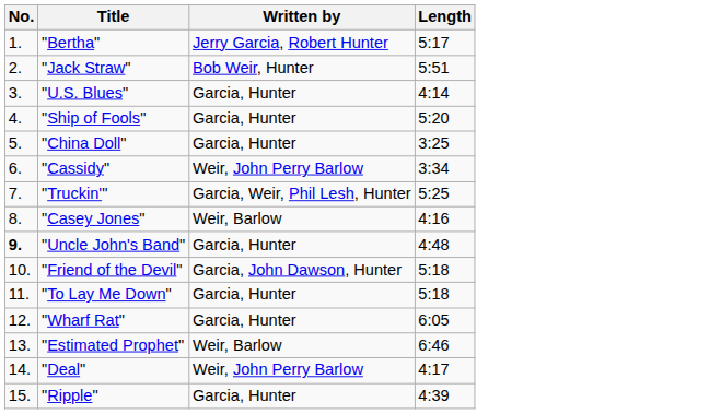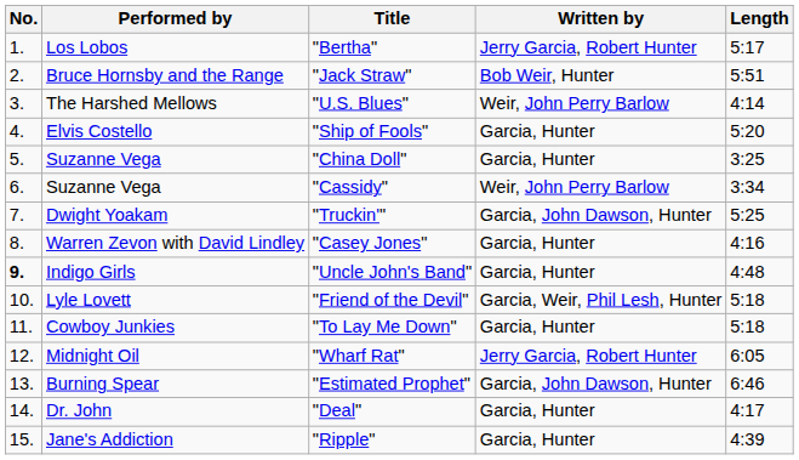+ column: Performed by | Los Lobos | Bruce Hornsby and the Range | The Harshed Mellows | Elvis Costello | Suzanne Vega | Suzanne Vega | Dwight Yoakam | Warren Zevon with David Lindley | Indigo Girls | Lyle Lovett | Cowboy Junkies | Midnight Oil | Burning Spear | Dr. John | Jane's Addiction
"U.S. Blues" | Written by: Garcia, Hunter -> Weir, John Perry Barlow
"Truckin'" | Written by: Garcia, Weir, Phil Lesh, Hunter -> Garcia, John Dawson, Hunter
"Casey Jones" | Written by: Weir, Barlow -> Garcia, Hunter
"Friend of the Devil" | Written by: Garcia, John Dawson, Hunter -> Garcia, Weir, Phil Lesh, Hunter
"Wharf Rat" | Written by: Garcia, Hunter -> Jerry Garcia, Robert Hunter
"Estimated Prophet" | Written by: Weir, Barlow -> Garcia, John Dawson, Hunter
"Deal" | Written by: Weir, John Perry Barlow -> Garcia, Hunter
